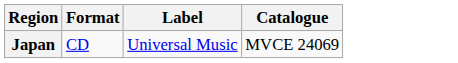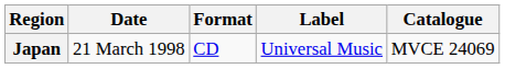+ column: Date | 21 March 1998
